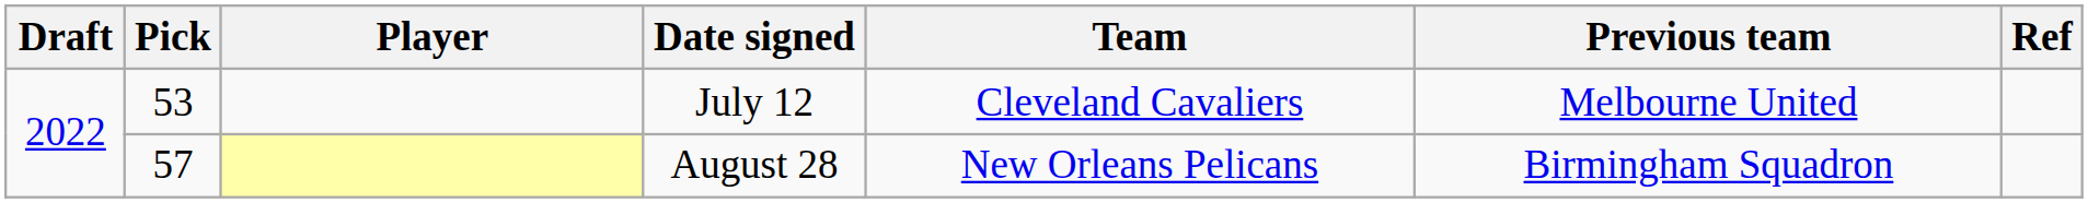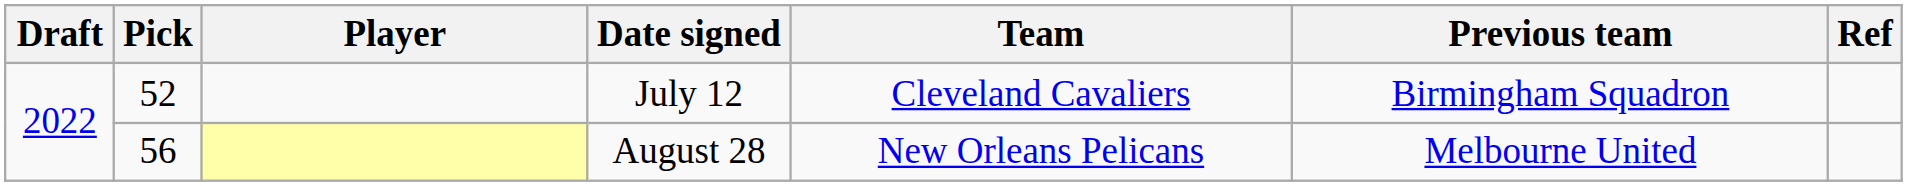July 12 | Pick: 53 -> 52
July 12 | Previous team: Melbourne United -> Birmingham Squadron
August 28 | Pick: 57 -> 56
August 28 | Previous team: Birmingham Squadron -> Melbourne United
